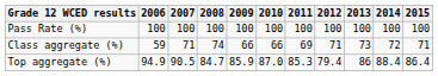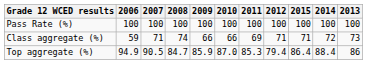columns swapped: 2013 <-> 2015
